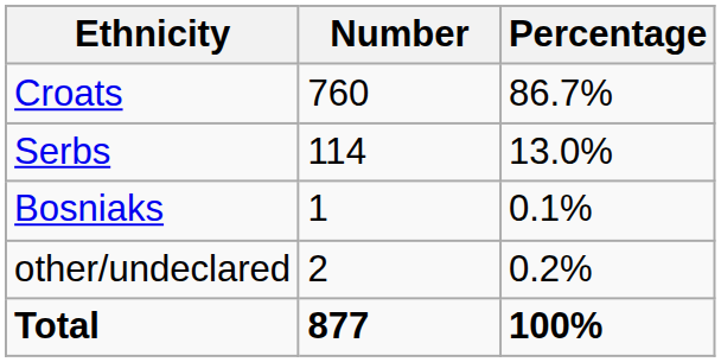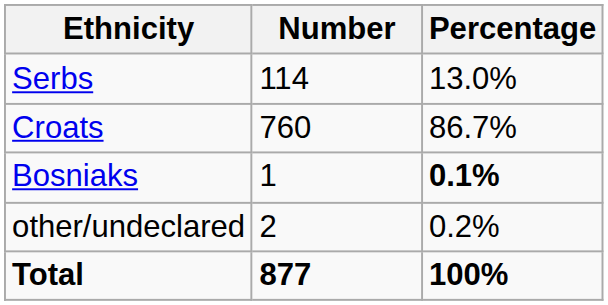rows swapped: Croats <-> Serbs
Bosniaks | Percentage: normal -> bold
